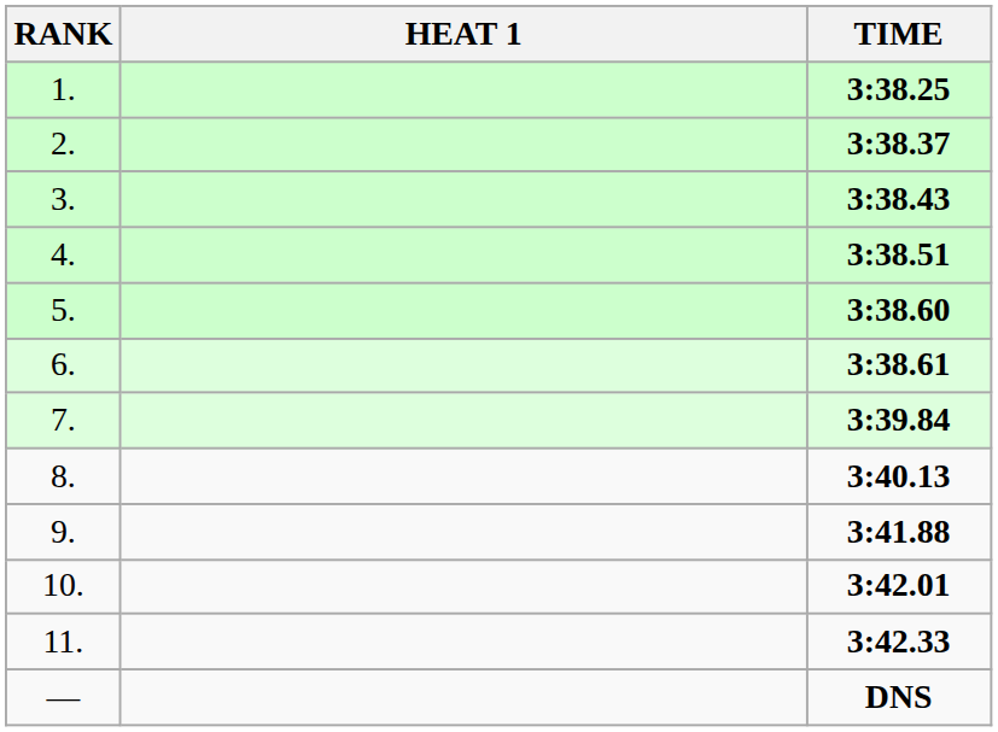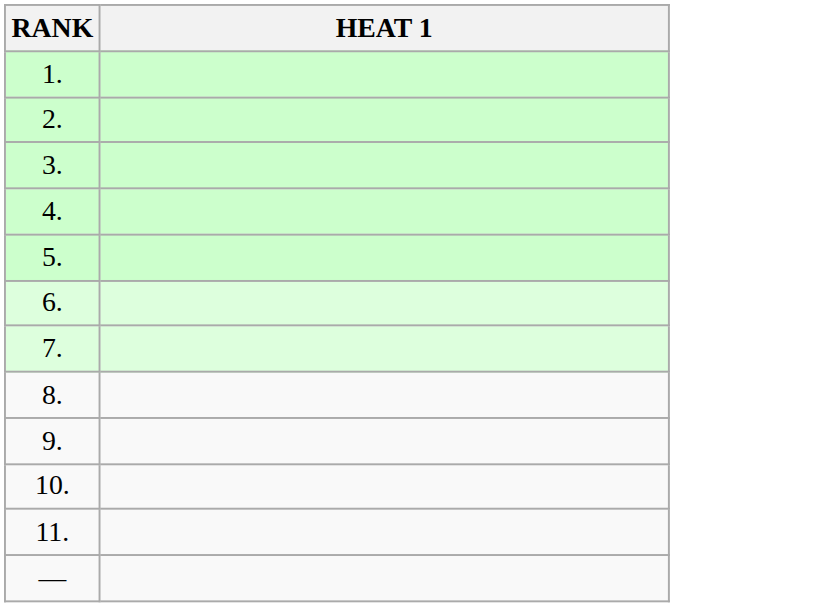- column: TIME | 3:38.25 | 3:38.37 | 3:38.43 | 3:38.51 | 3:38.60 | 3:38.61 | 3:39.84 | 3:40.13 | 3:41.88 | 3:42.01 | 3:42.33 | DNS
